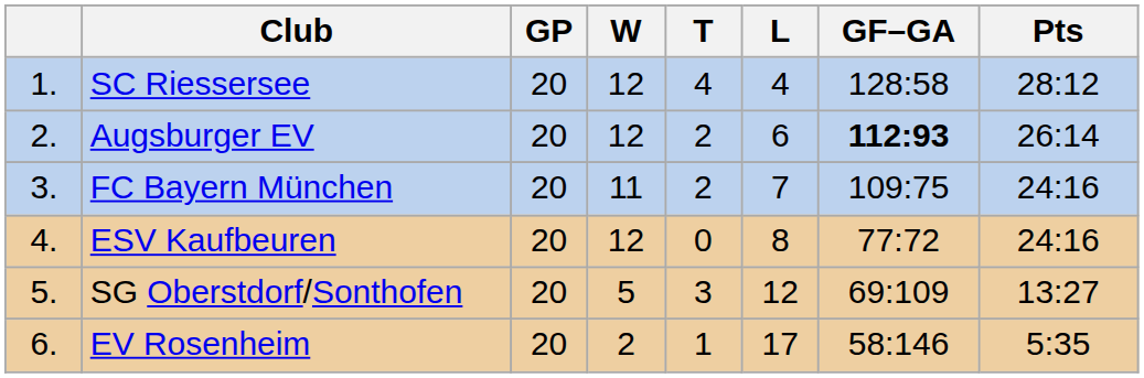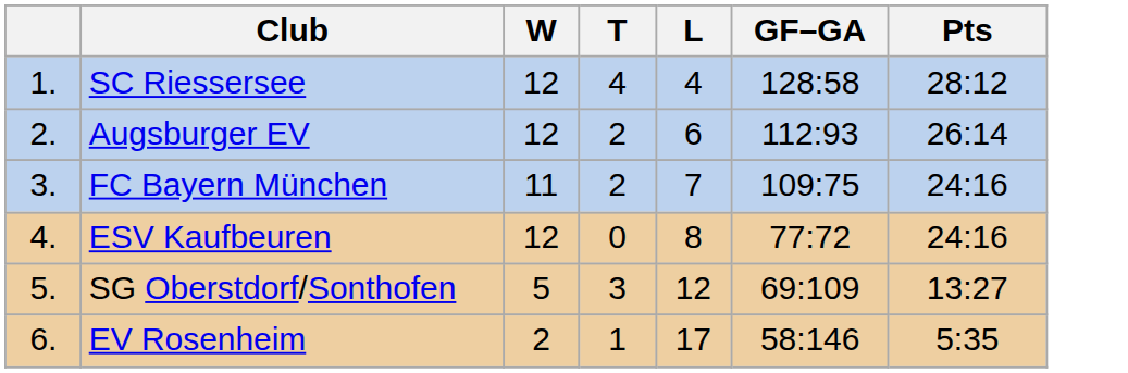- column: GP | 20 | 20 | 20 | 20 | 20 | 20
Augsburger EV | GF–GA: bold -> normal
